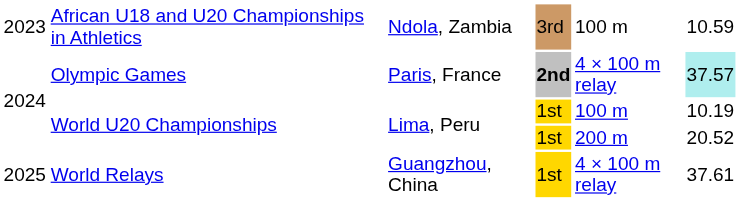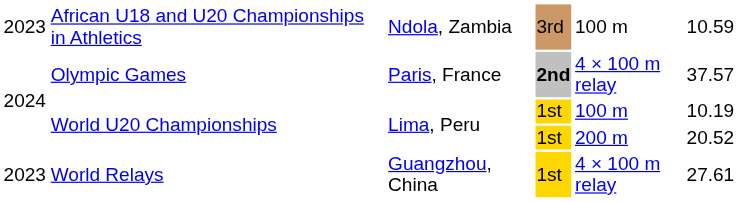Olympic Games | column 6: paleturquoise background -> no background
World Relays | column 1: 2025 -> 2023
World Relays | column 6: 37.61 -> 27.61
